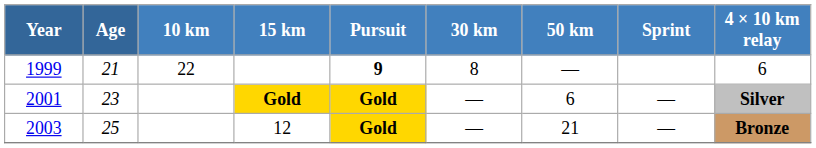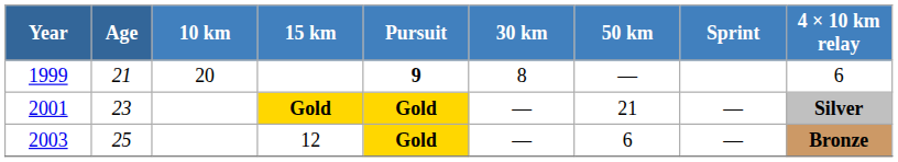1999 | 10 km: 22 -> 20
2001 | 50 km: 6 -> 21
2003 | 50 km: 21 -> 6
